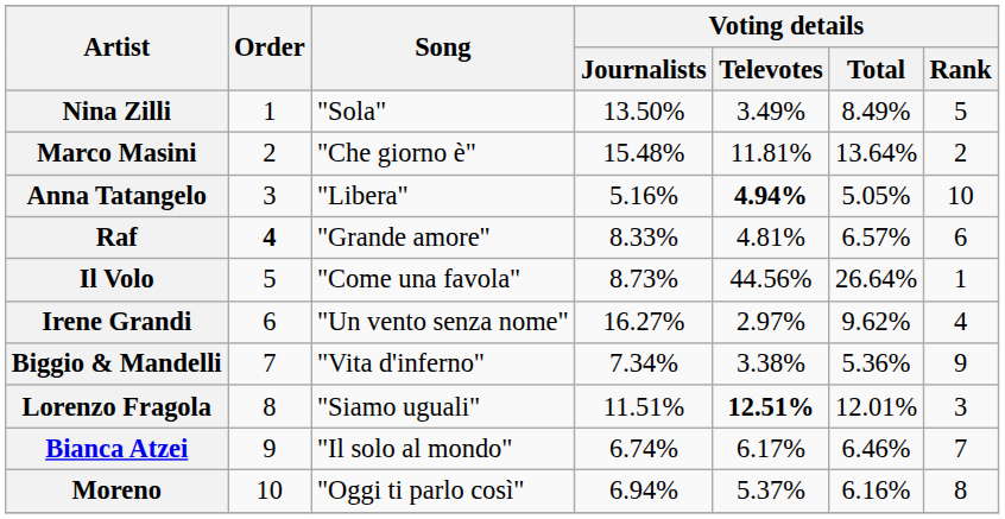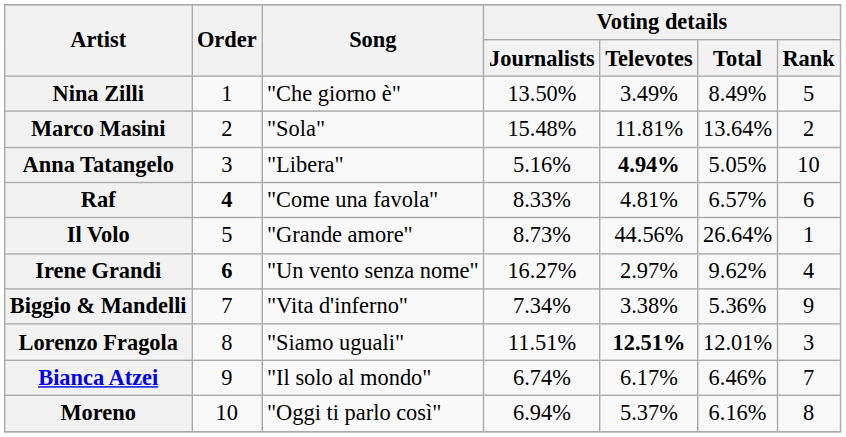Nina Zilli | Song: "Sola" -> "Che giorno è"
Marco Masini | Song: "Che giorno è" -> "Sola"
Raf | Song: "Grande amore" -> "Come una favola"
Il Volo | Song: "Come una favola" -> "Grande amore"
Irene Grandi | Order: normal -> bold
